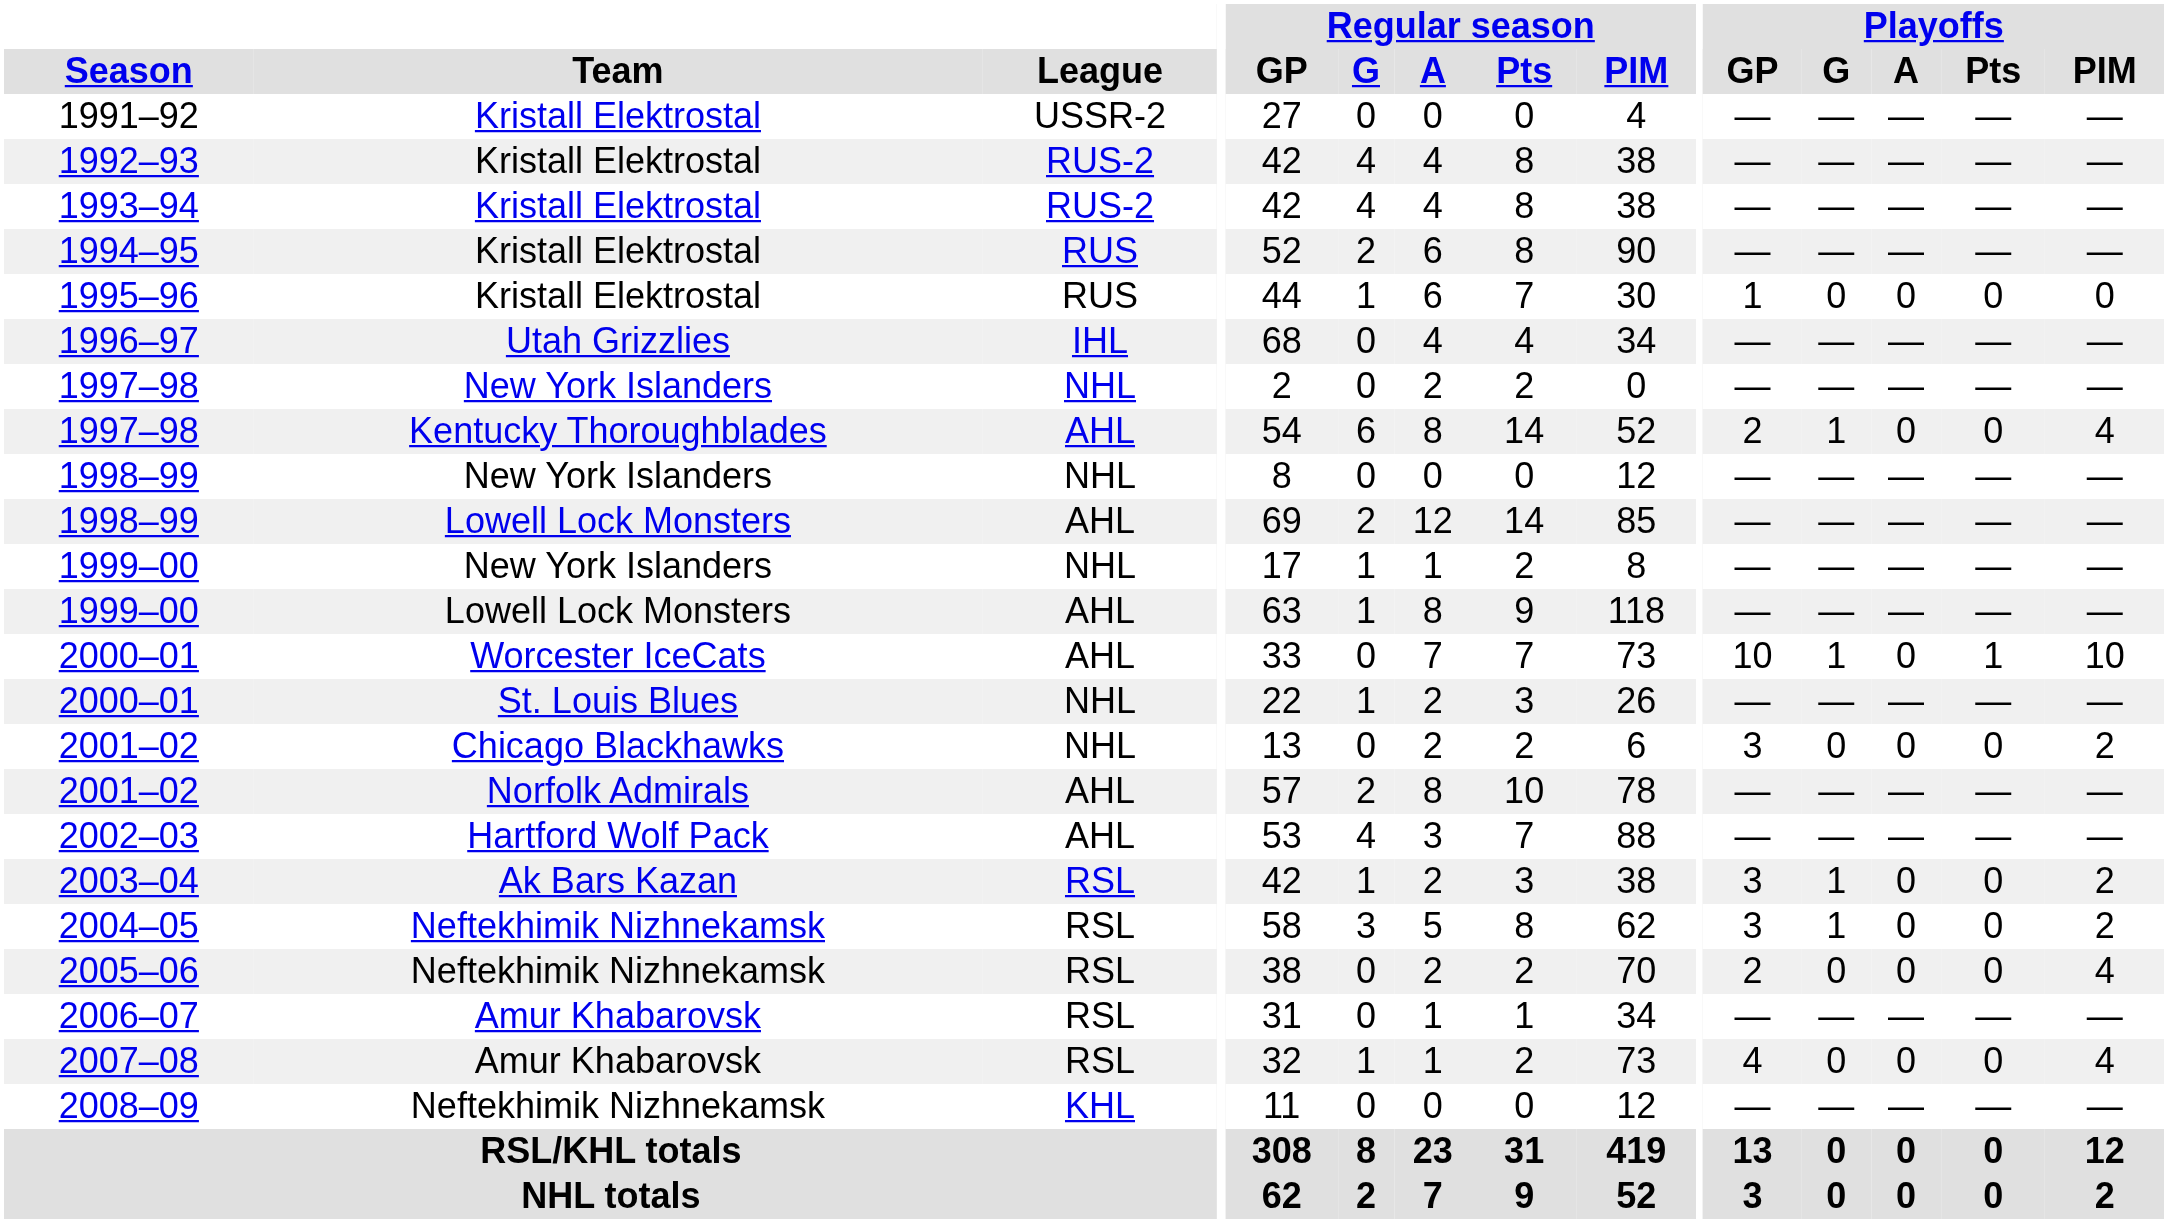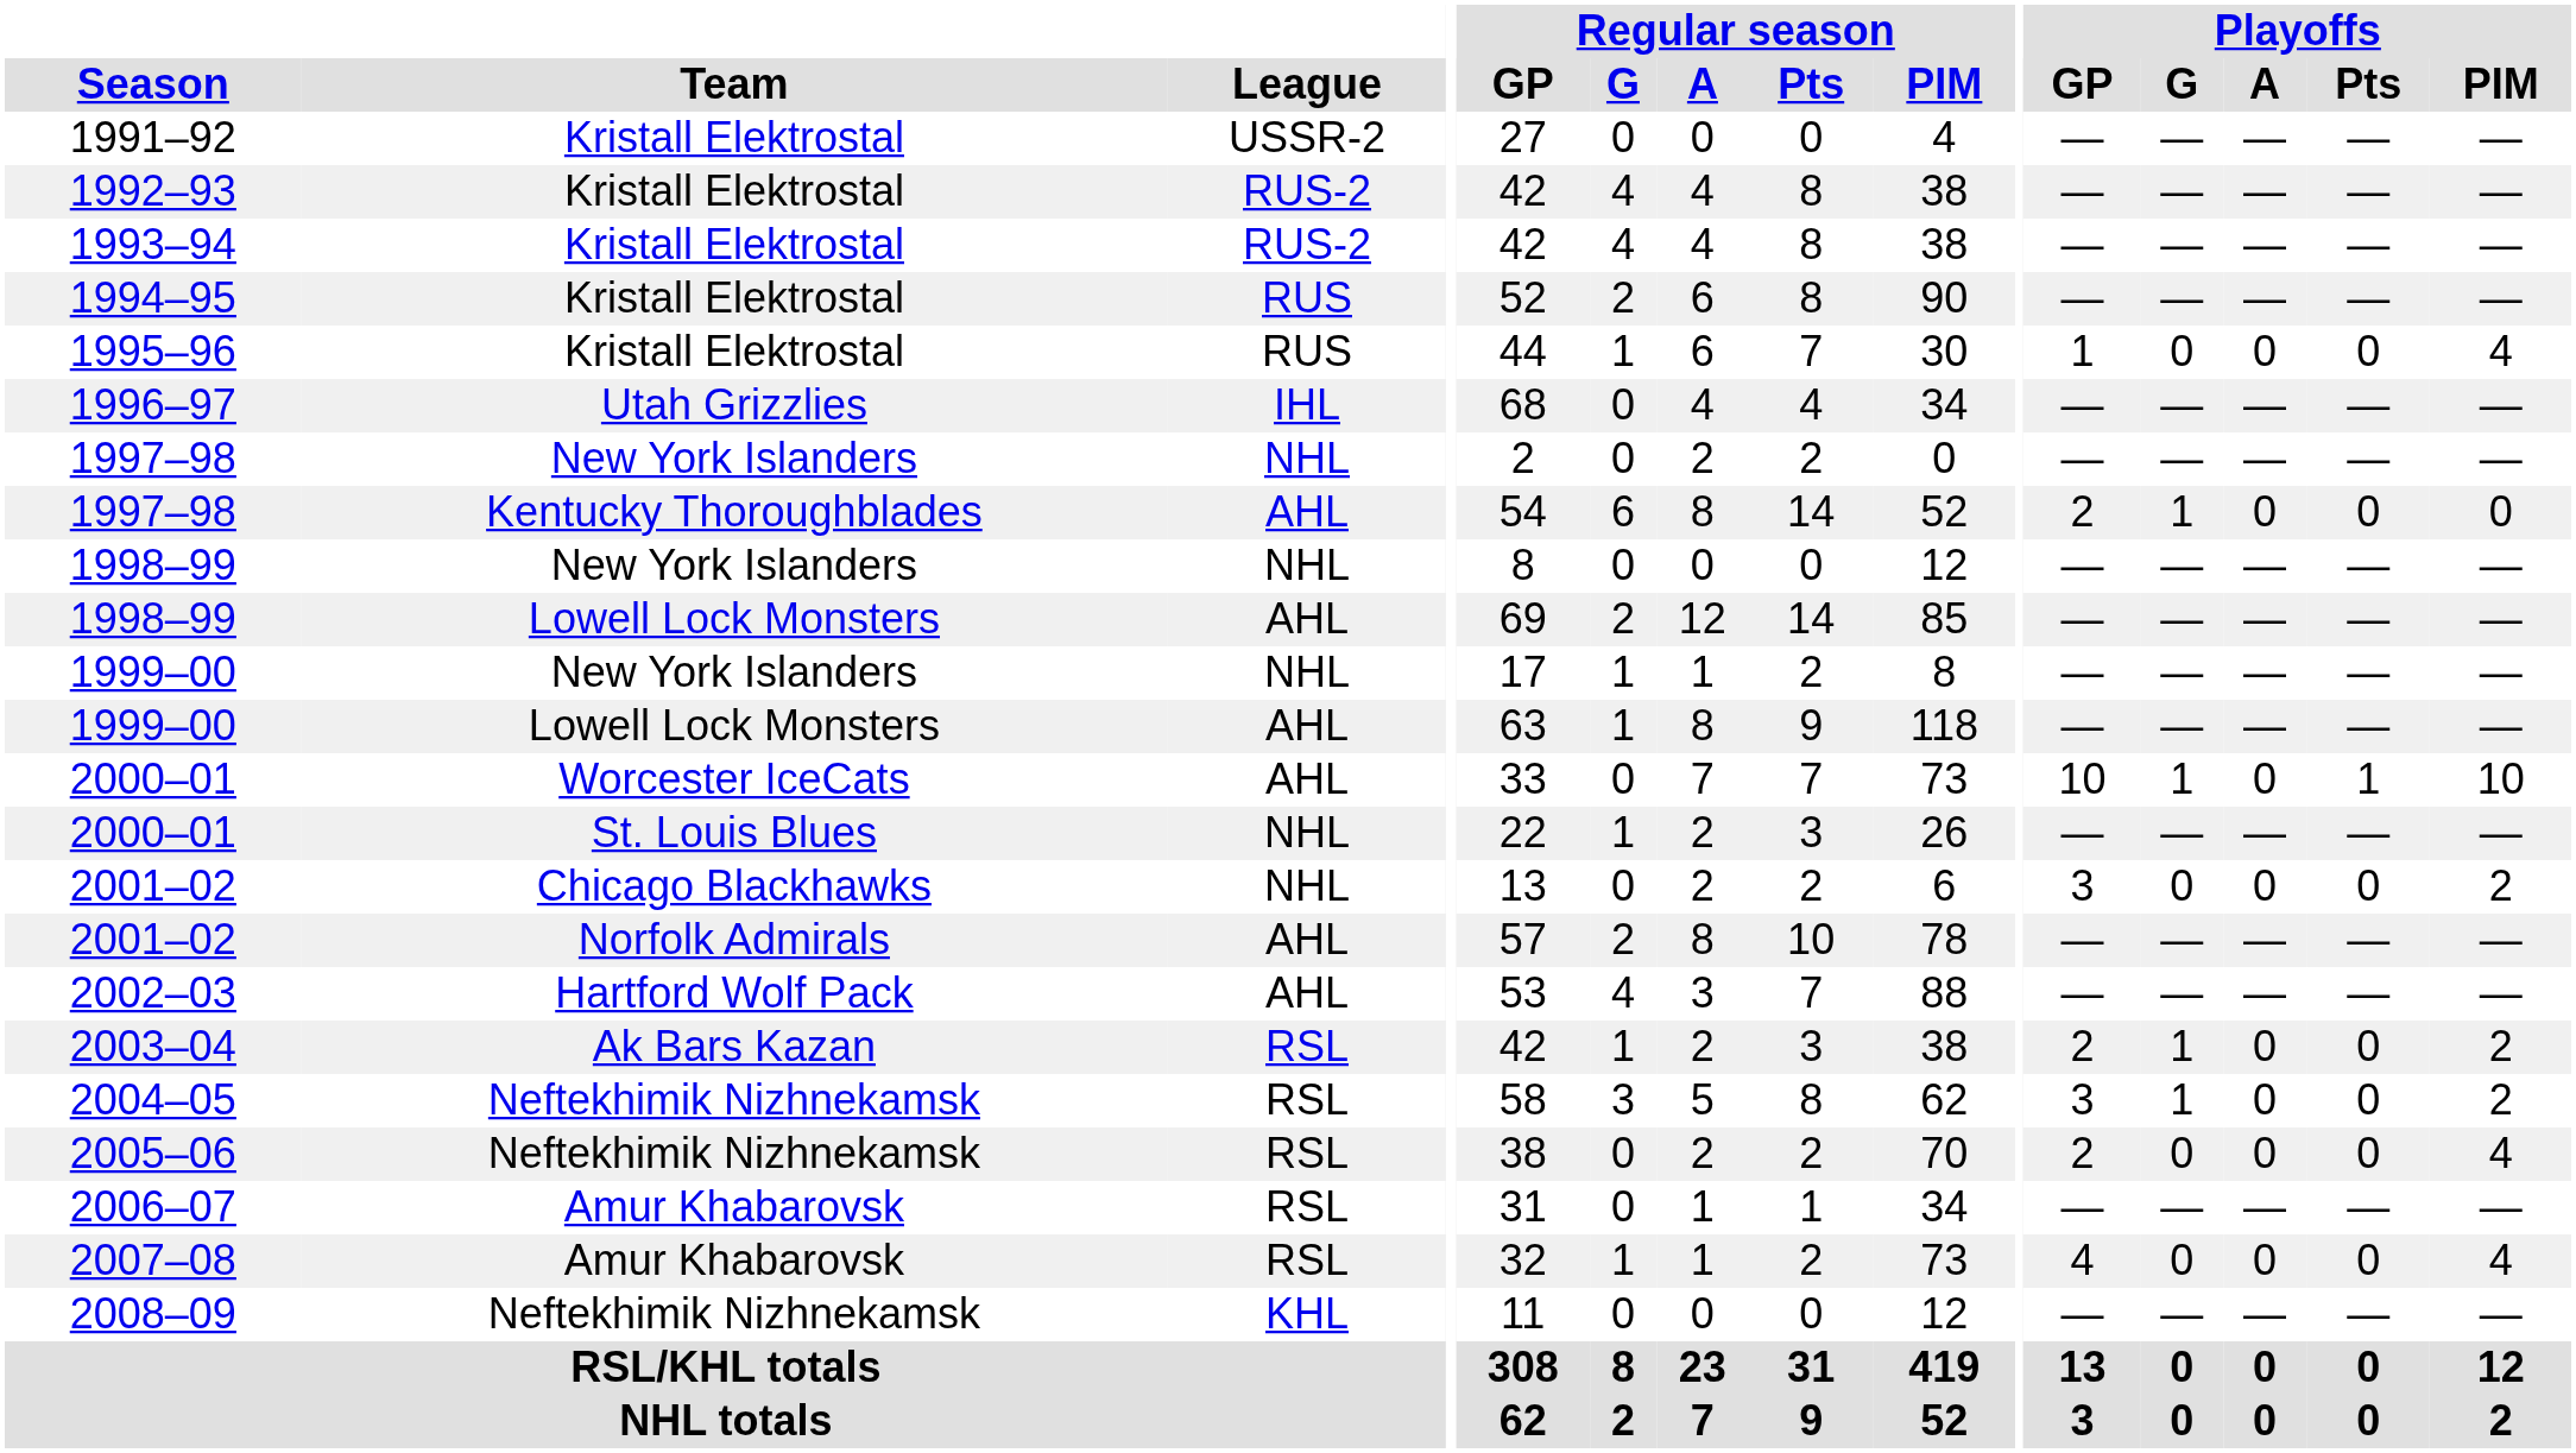1995–96 | Playoffs / PIM: 0 -> 4
1997–98 / Kentucky Thoroughblades | Playoffs / PIM: 4 -> 0
2003–04 | Playoffs / GP: 3 -> 2
